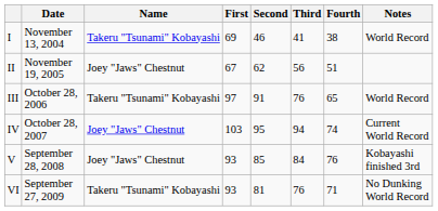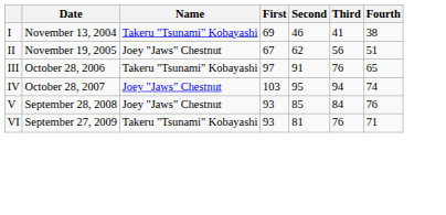- column: Notes | World Record | World Record | Current World Record | Kobayashi finished 3rd | No Dunking World Record
